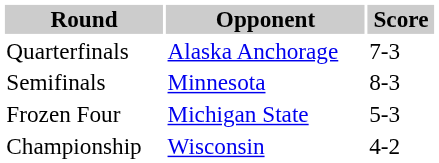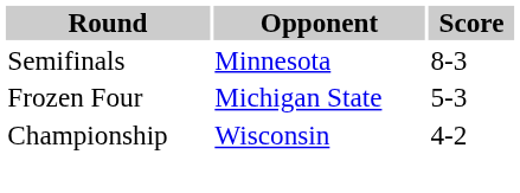- row: Quarterfinals | Alaska Anchorage | 7-3
